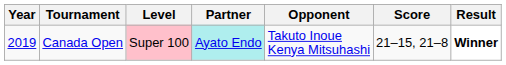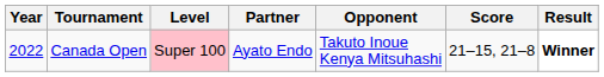Canada Open | Year: 2019 -> 2022
Canada Open | Partner: paleturquoise background -> no background
